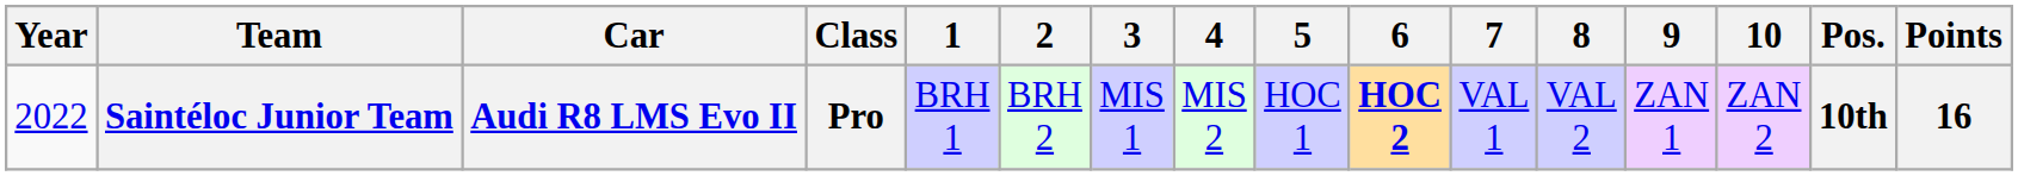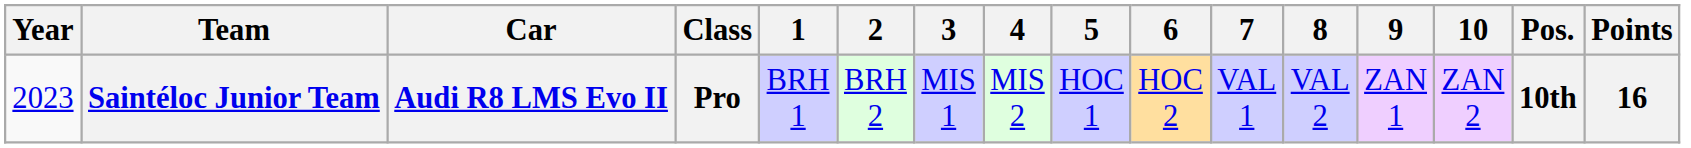Saintéloc Junior Team | Year: 2022 -> 2023
Saintéloc Junior Team | 6: bold -> normal
